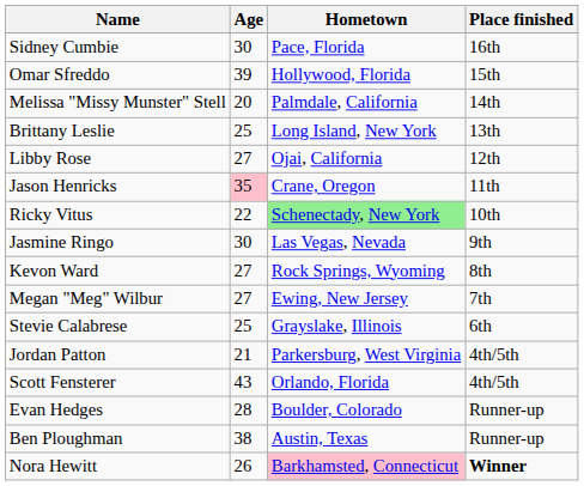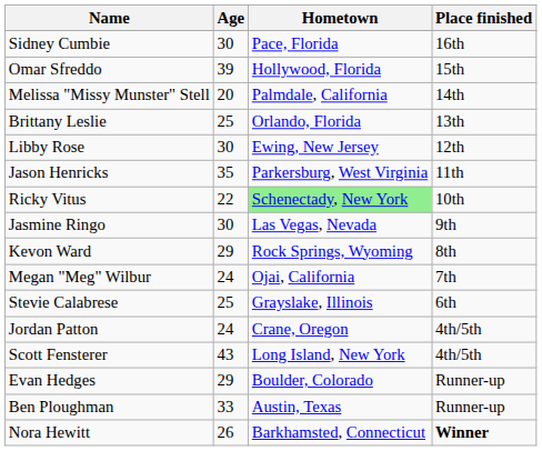Brittany Leslie | Hometown: Long Island, New York -> Orlando, Florida
Libby Rose | Age: 27 -> 30
Libby Rose | Hometown: Ojai, California -> Ewing, New Jersey
Jason Henricks | Age: pink background -> no background
Jason Henricks | Hometown: Crane, Oregon -> Parkersburg, West Virginia
Kevon Ward | Age: 27 -> 29
Megan "Meg" Wilbur | Age: 27 -> 24
Megan "Meg" Wilbur | Hometown: Ewing, New Jersey -> Ojai, California
Jordan Patton | Age: 21 -> 24
Jordan Patton | Hometown: Parkersburg, West Virginia -> Crane, Oregon
Scott Fensterer | Hometown: Orlando, Florida -> Long Island, New York
Evan Hedges | Age: 28 -> 29
Ben Ploughman | Age: 38 -> 33
Nora Hewitt | Hometown: pink background -> no background
